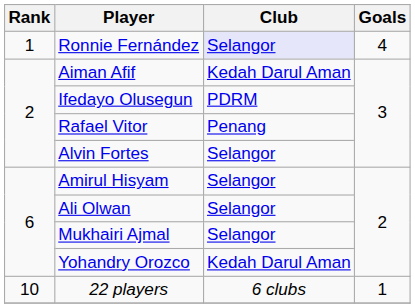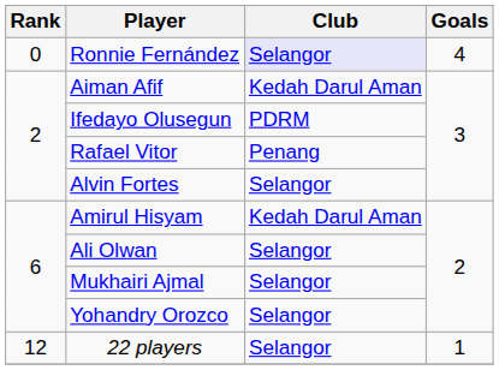Ronnie Fernández | Rank: 1 -> 0
Amirul Hisyam | Club: Selangor -> Kedah Darul Aman
Yohandry Orozco | Club: Kedah Darul Aman -> Selangor
22 players | Rank: 10 -> 12
22 players | Club: 6 clubs -> Selangor
